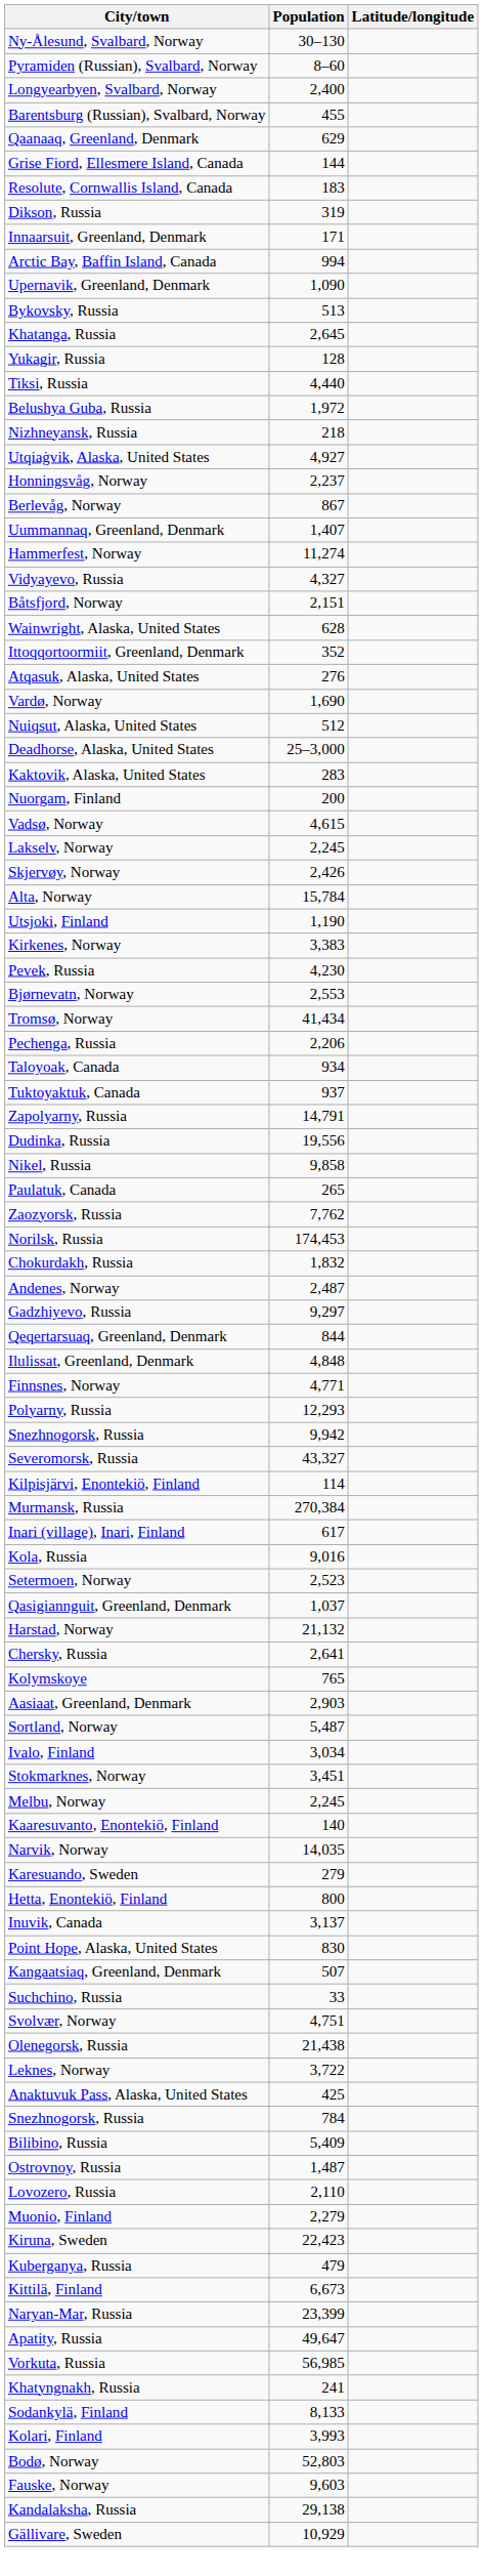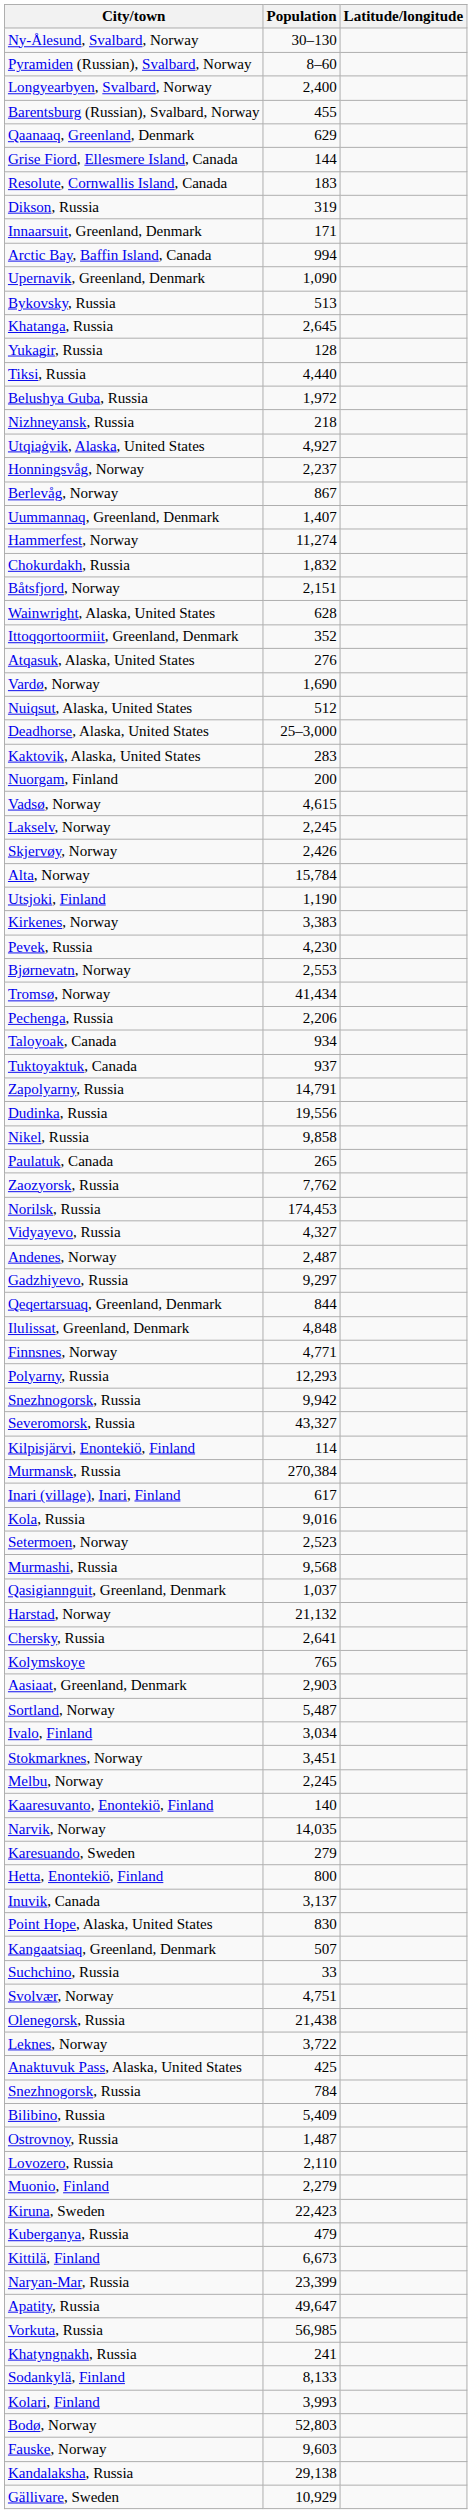rows swapped: Chokurdakh, Russia <-> Vidyayevo, Russia
+ row: Murmashi, Russia | 9,568
